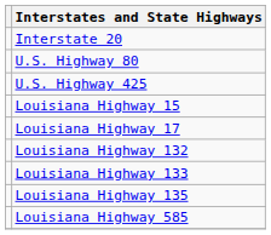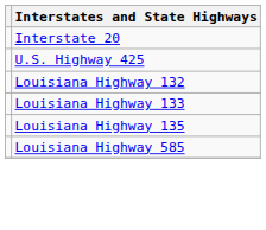- row: U.S. Highway 80
- row: Louisiana Highway 15
- row: Louisiana Highway 17
